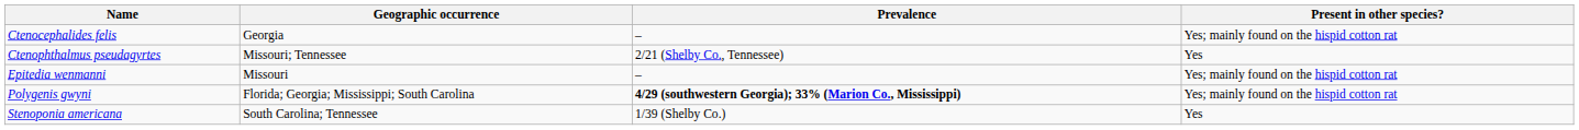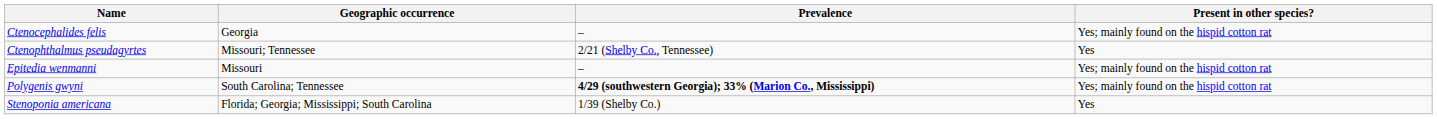Polygenis gwyni | Geographic occurrence: Florida; Georgia; Mississippi; South Carolina -> South Carolina; Tennessee
Stenoponia americana | Geographic occurrence: South Carolina; Tennessee -> Florida; Georgia; Mississippi; South Carolina
